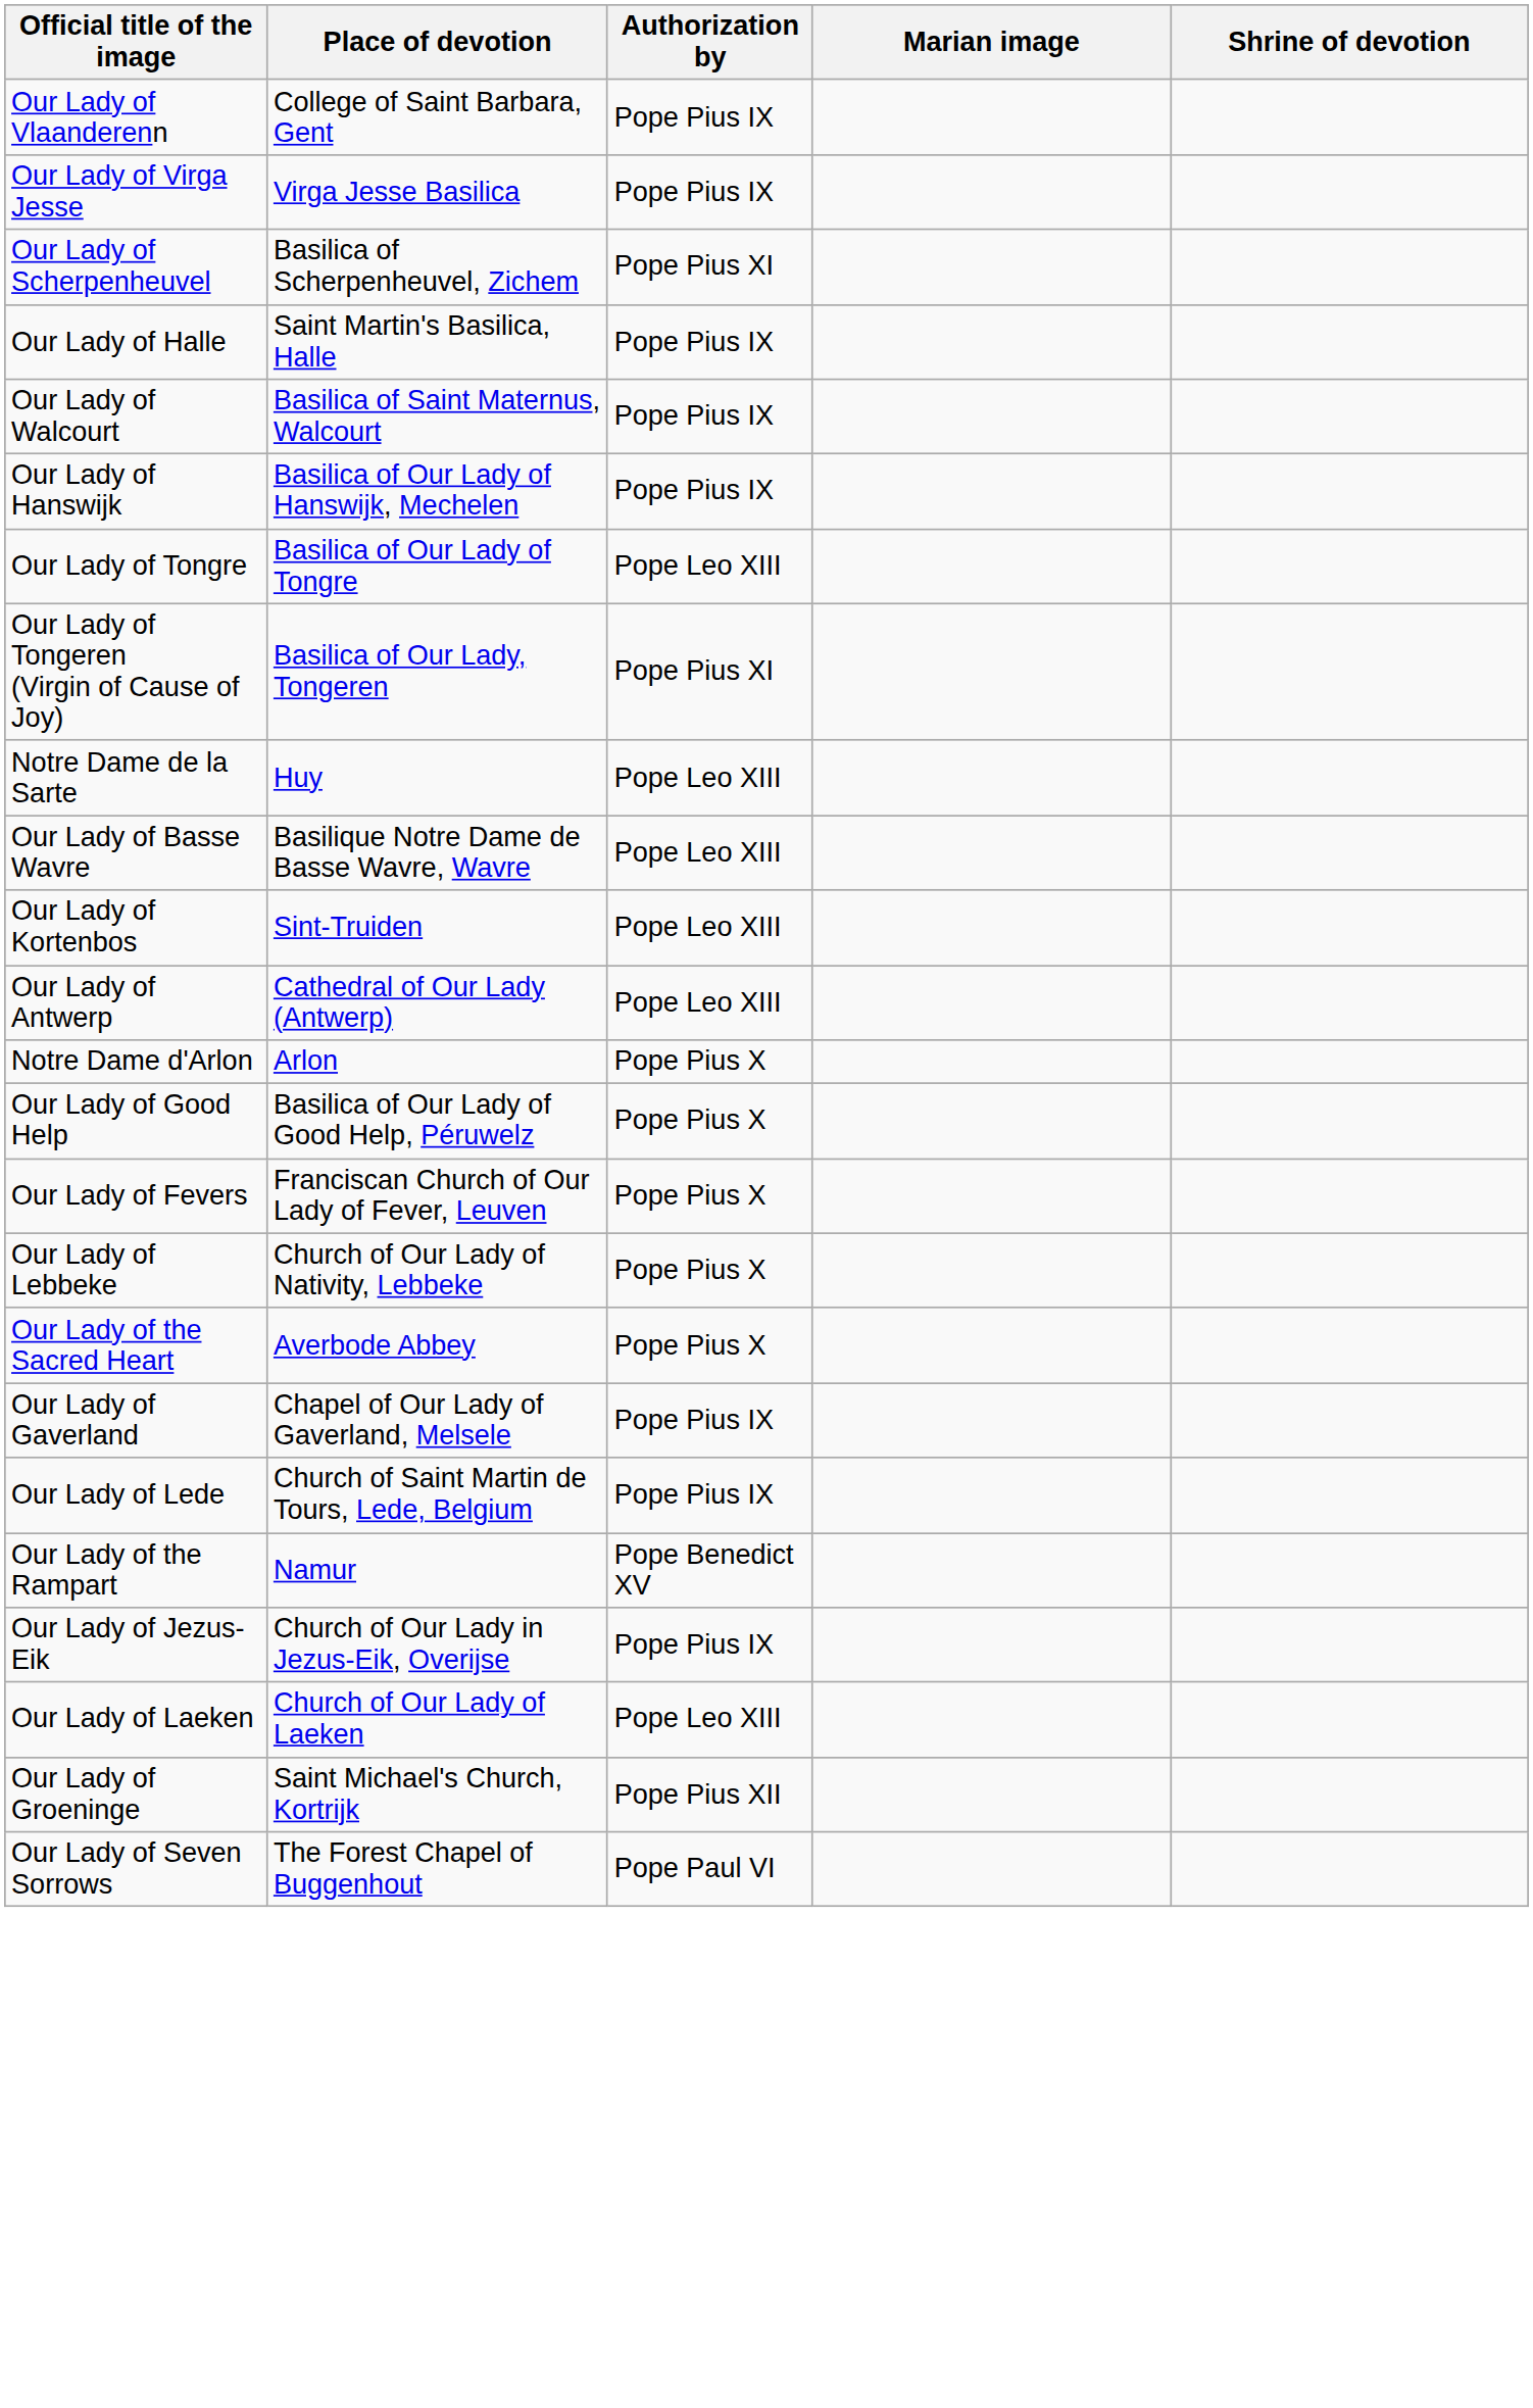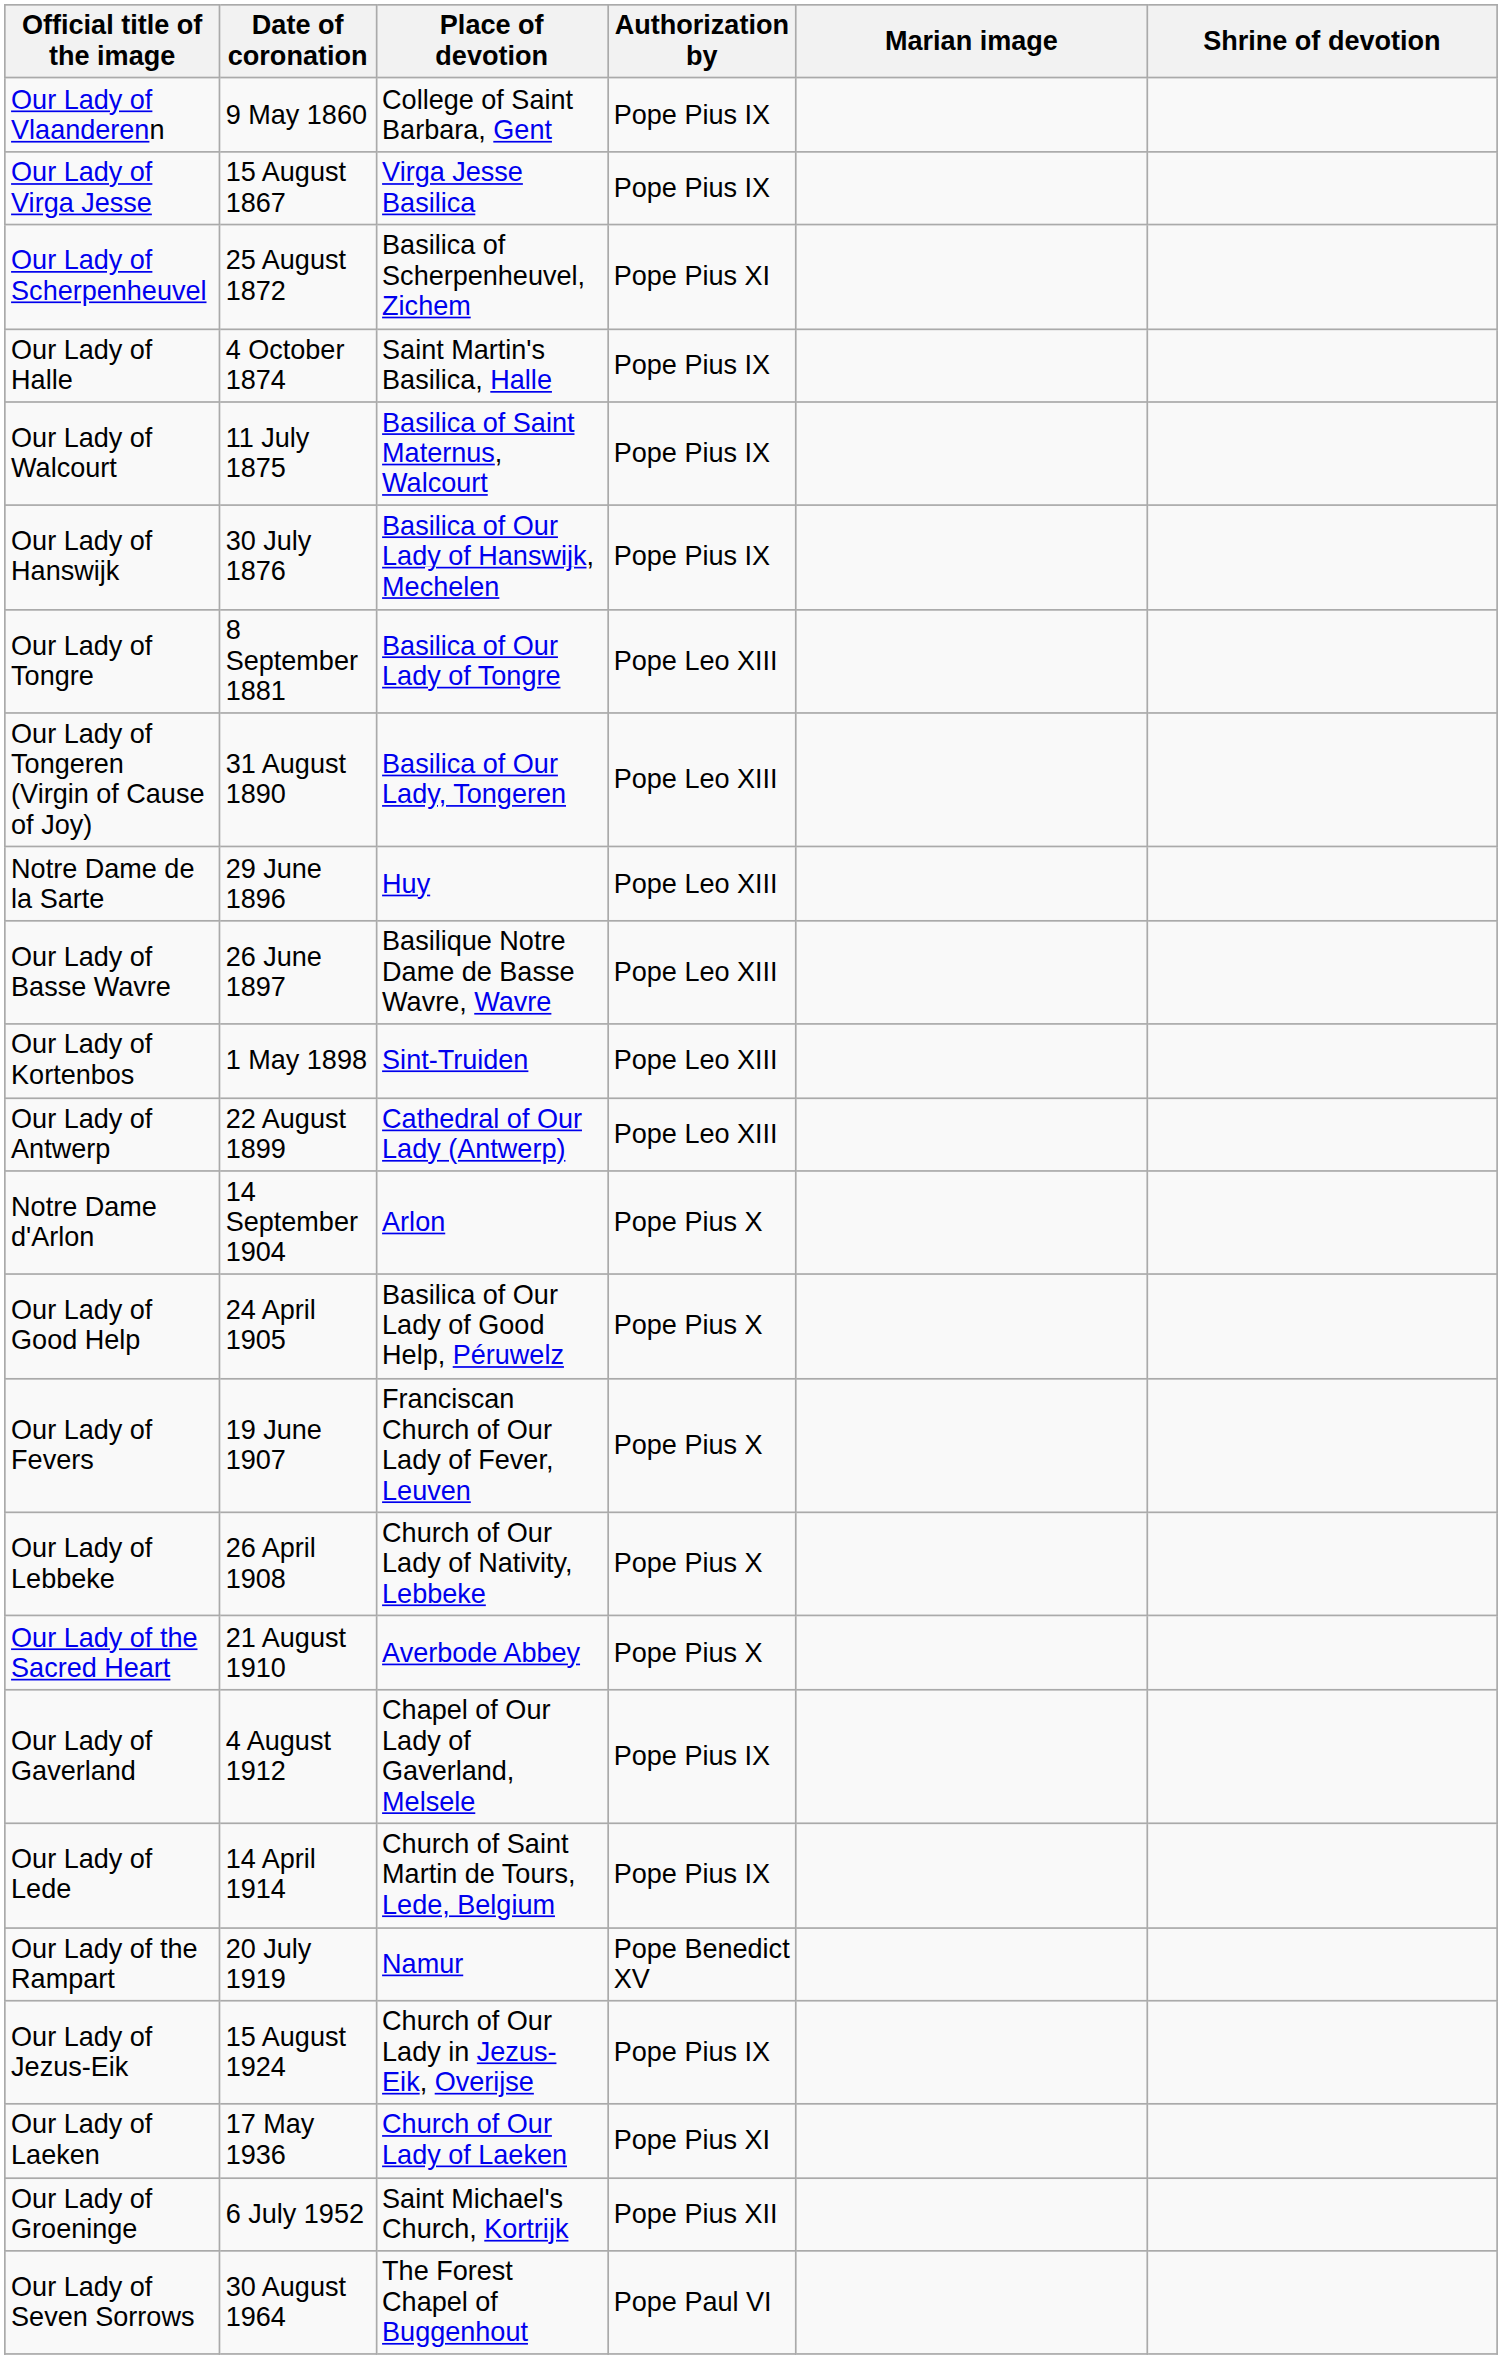+ column: Date of coronation | 9 May 1860 | 15 August 1867 | 25 August 1872 | 4 October 1874 | 11 July 1875 | 30 July 1876 | 8 September 1881 | 31 August 1890 | 29 June 1896 | 26 June 1897 | 1 May 1898 | 22 August 1899 | 14 September 1904 | 24 April 1905 | 19 June 1907 | 26 April 1908 | 21 August 1910 | 4 August 1912 | 14 April 1914 | 20 July 1919 | 15 August 1924 | 17 May 1936 | 6 July 1952 | 30 August 1964
Our Lady of Tongeren (Virgin of Cause of Joy) | Authorization by: Pope Pius XI -> Pope Leo XIII
Our Lady of Laeken | Authorization by: Pope Leo XIII -> Pope Pius XI
